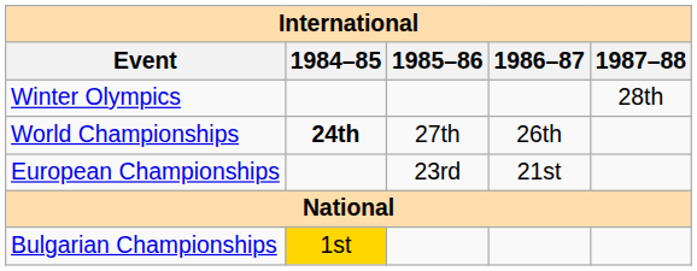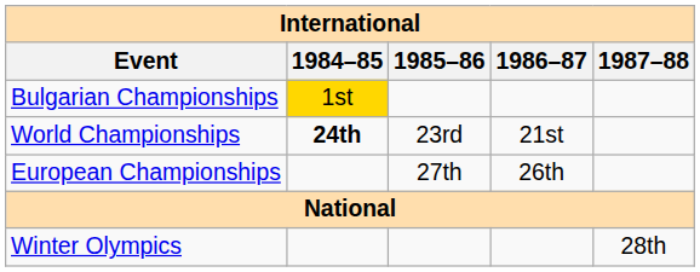rows swapped: Winter Olympics <-> Bulgarian Championships
World Championships | 1985–86: 27th -> 23rd
World Championships | 1986–87: 26th -> 21st
European Championships | 1985–86: 23rd -> 27th
European Championships | 1986–87: 21st -> 26th
